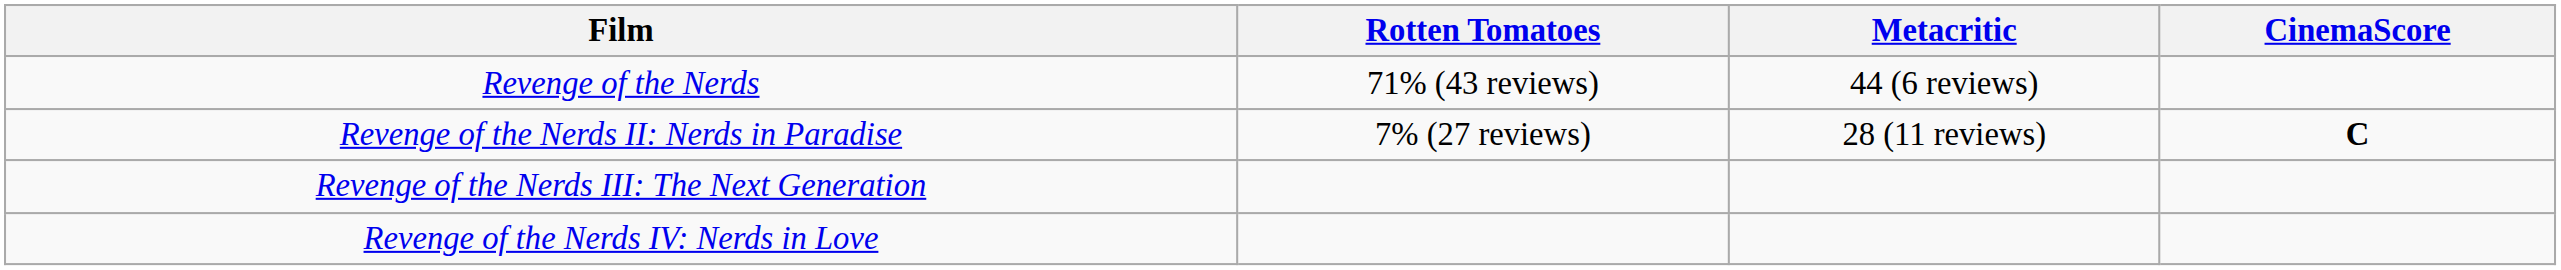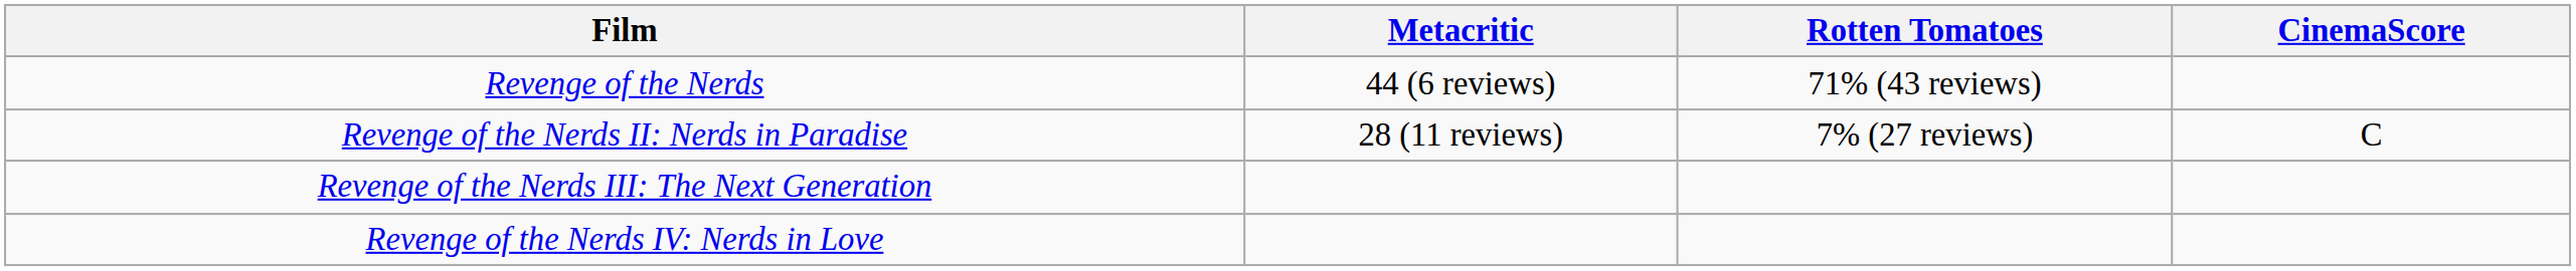columns swapped: Rotten Tomatoes <-> Metacritic
Revenge of the Nerds II: Nerds in Paradise | CinemaScore: bold -> normal
